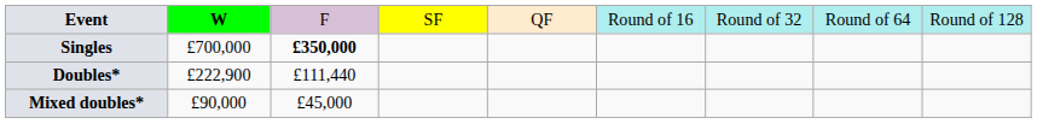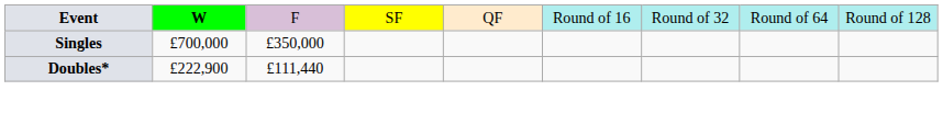Singles | column 3: bold -> normal
- row: Mixed doubles* | £90,000 | £45,000
